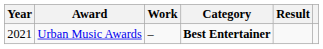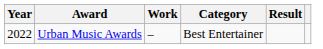Urban Music Awards | Year: 2021 -> 2022
Urban Music Awards | Category: bold -> normal
